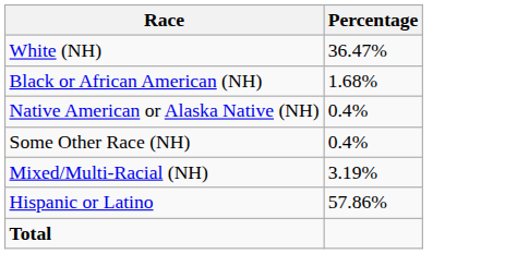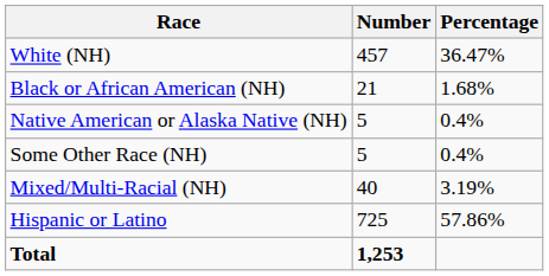+ column: Number | 457 | 21 | 5 | 5 | 40 | 725 | 1,253
